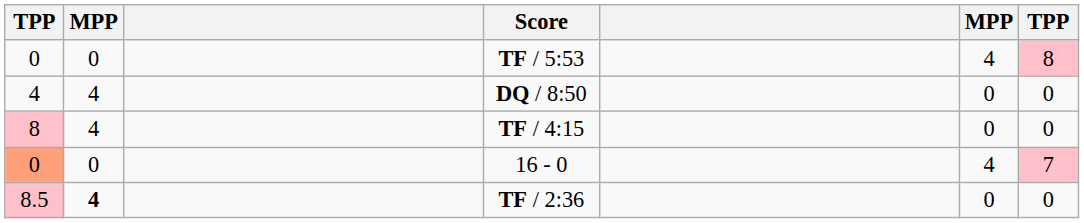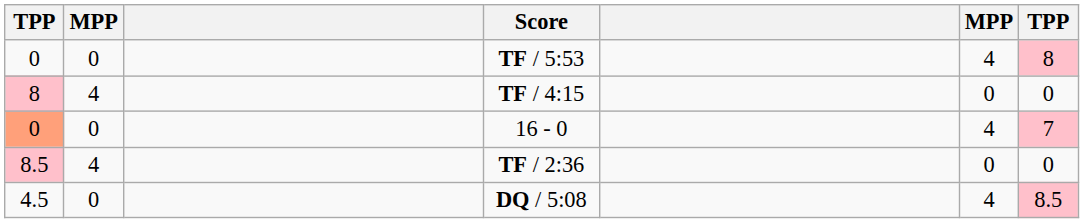- row: 4 | 4 | DQ / 8:50 | 0 | 0
TF / 2:36 | column 2: bold -> normal
+ row: 4.5 | 0 | DQ / 5:08 | 4 | 8.5
